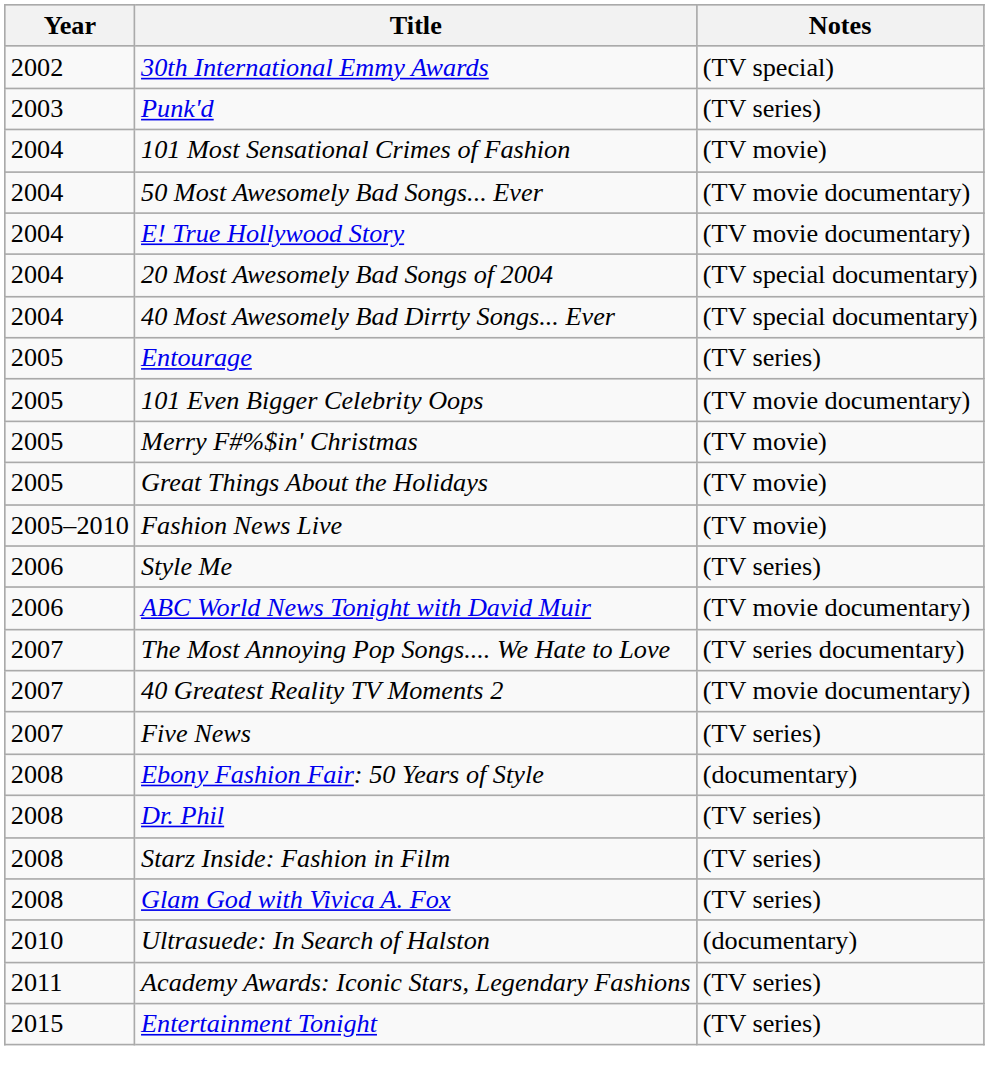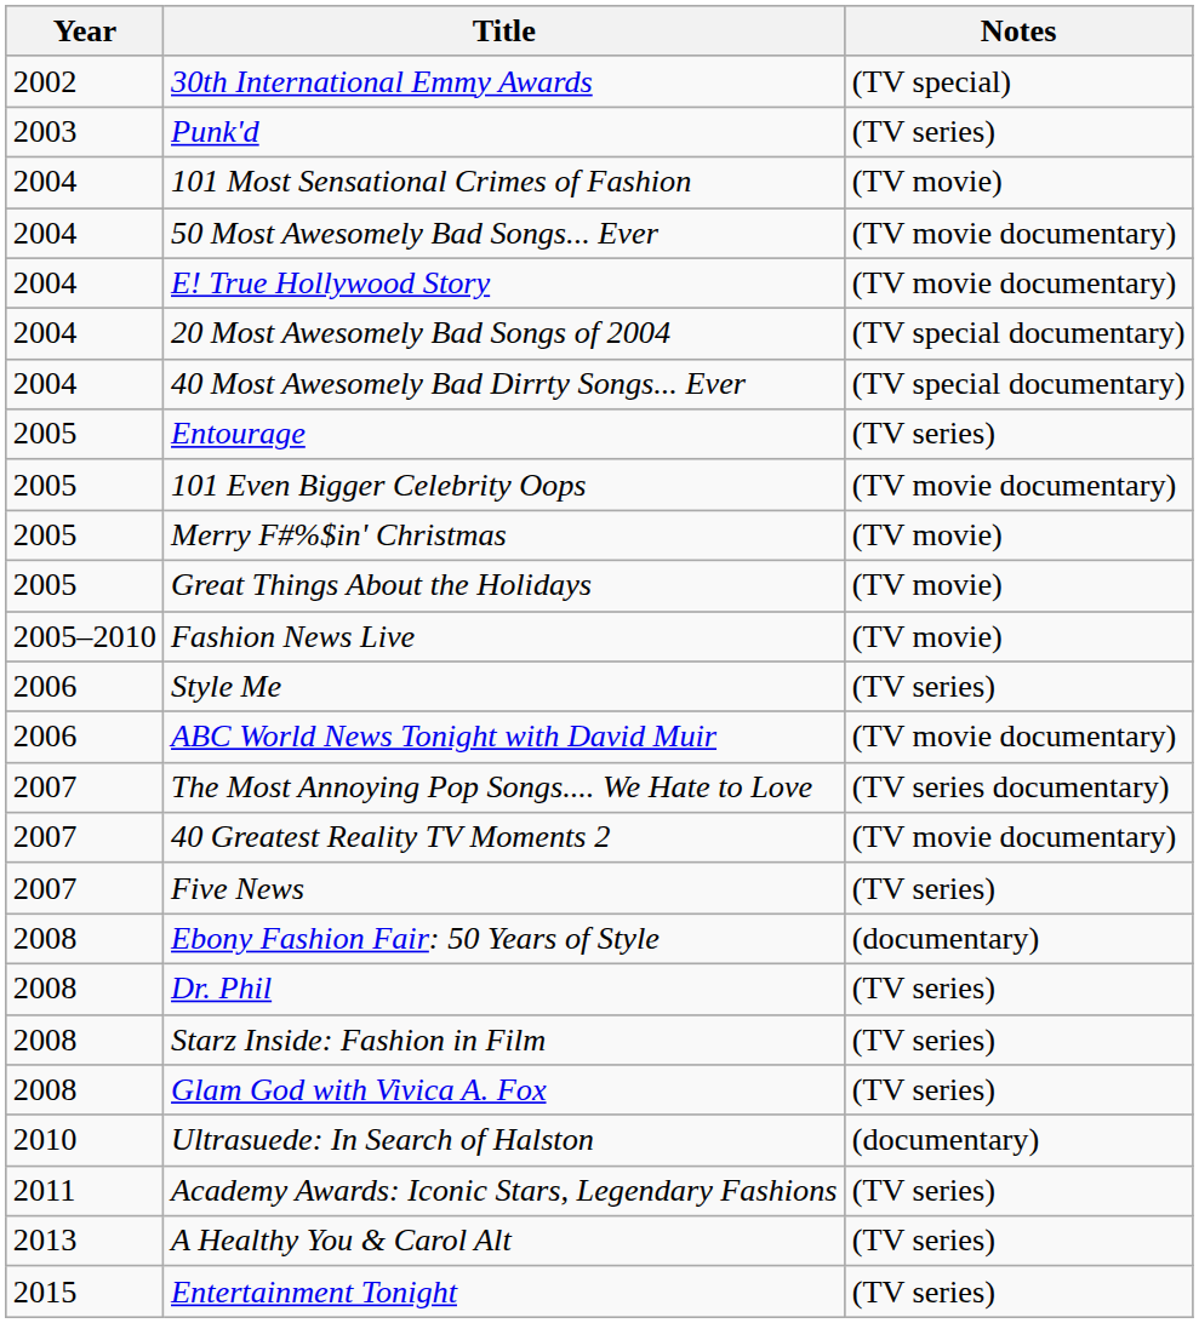+ row: 2013 | A Healthy You & Carol Alt | (TV series)
